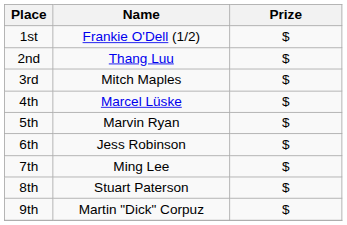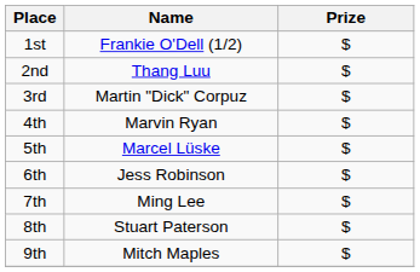3rd | Name: Mitch Maples -> Martin "Dick" Corpuz
4th | Name: Marcel Lüske -> Marvin Ryan
5th | Name: Marvin Ryan -> Marcel Lüske
9th | Name: Martin "Dick" Corpuz -> Mitch Maples
